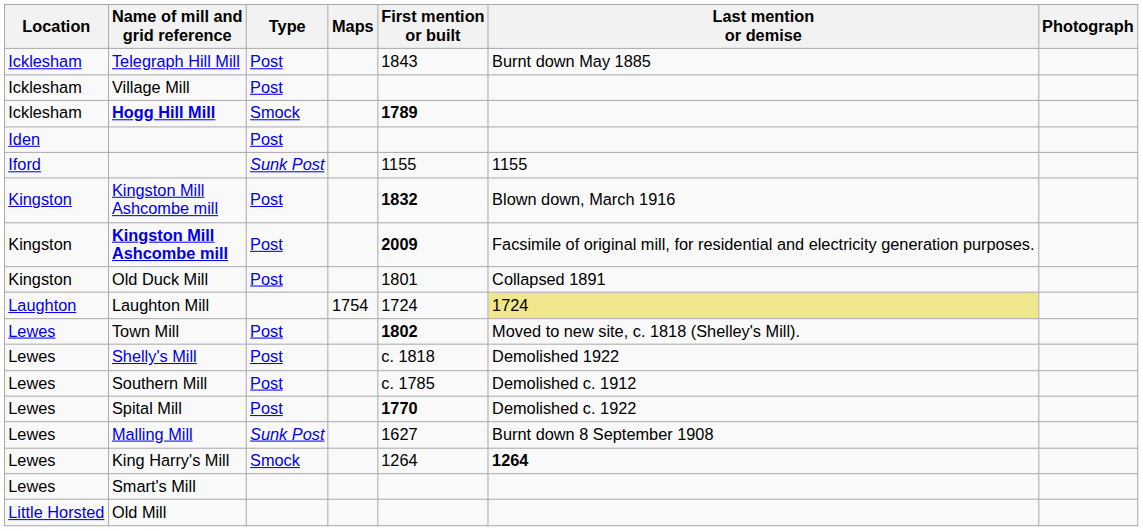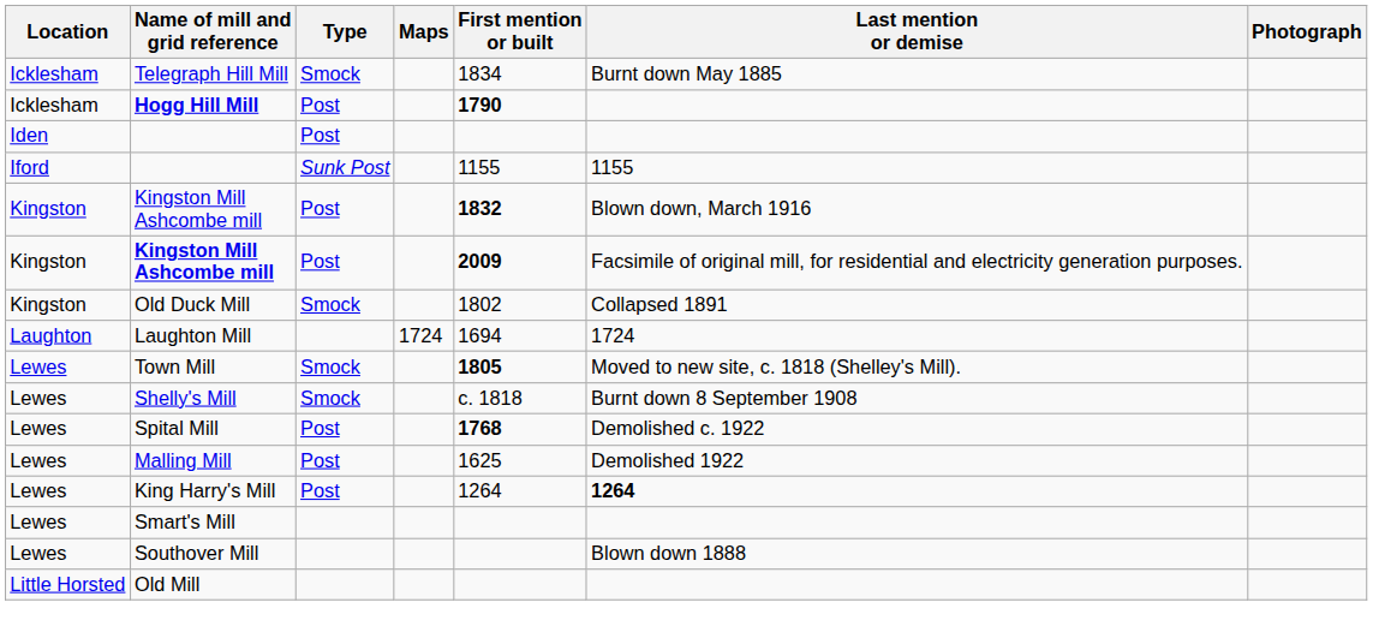Telegraph Hill Mill | Type: Post -> Smock
Telegraph Hill Mill | First mention or built: 1843 -> 1834
- row: Icklesham | Village Mill | Post
Hogg Hill Mill | Type: Smock -> Post
Hogg Hill Mill | First mention or built: 1789 -> 1790
Old Duck Mill | Type: Post -> Smock
Old Duck Mill | First mention or built: 1801 -> 1802
Laughton Mill | Maps: 1754 -> 1724
Laughton Mill | First mention or built: 1724 -> 1694
Laughton Mill | Last mention or demise: khaki background -> no background
Town Mill | Type: Post -> Smock
Town Mill | First mention or built: 1802 -> 1805
Shelly's Mill | Type: Post -> Smock
Shelly's Mill | Last mention or demise: Demolished 1922 -> Burnt down 8 September 1908
- row: Lewes | Southern Mill | Post | c. 1785 | Demolished c. 1912
Spital Mill | First mention or built: 1770 -> 1768
Malling Mill | Type: Sunk Post -> Post
Malling Mill | First mention or built: 1627 -> 1625
Malling Mill | Last mention or demise: Burnt down 8 September 1908 -> Demolished 1922
King Harry's Mill | Type: Smock -> Post
+ row: Lewes | Southover Mill | Blown down 1888
